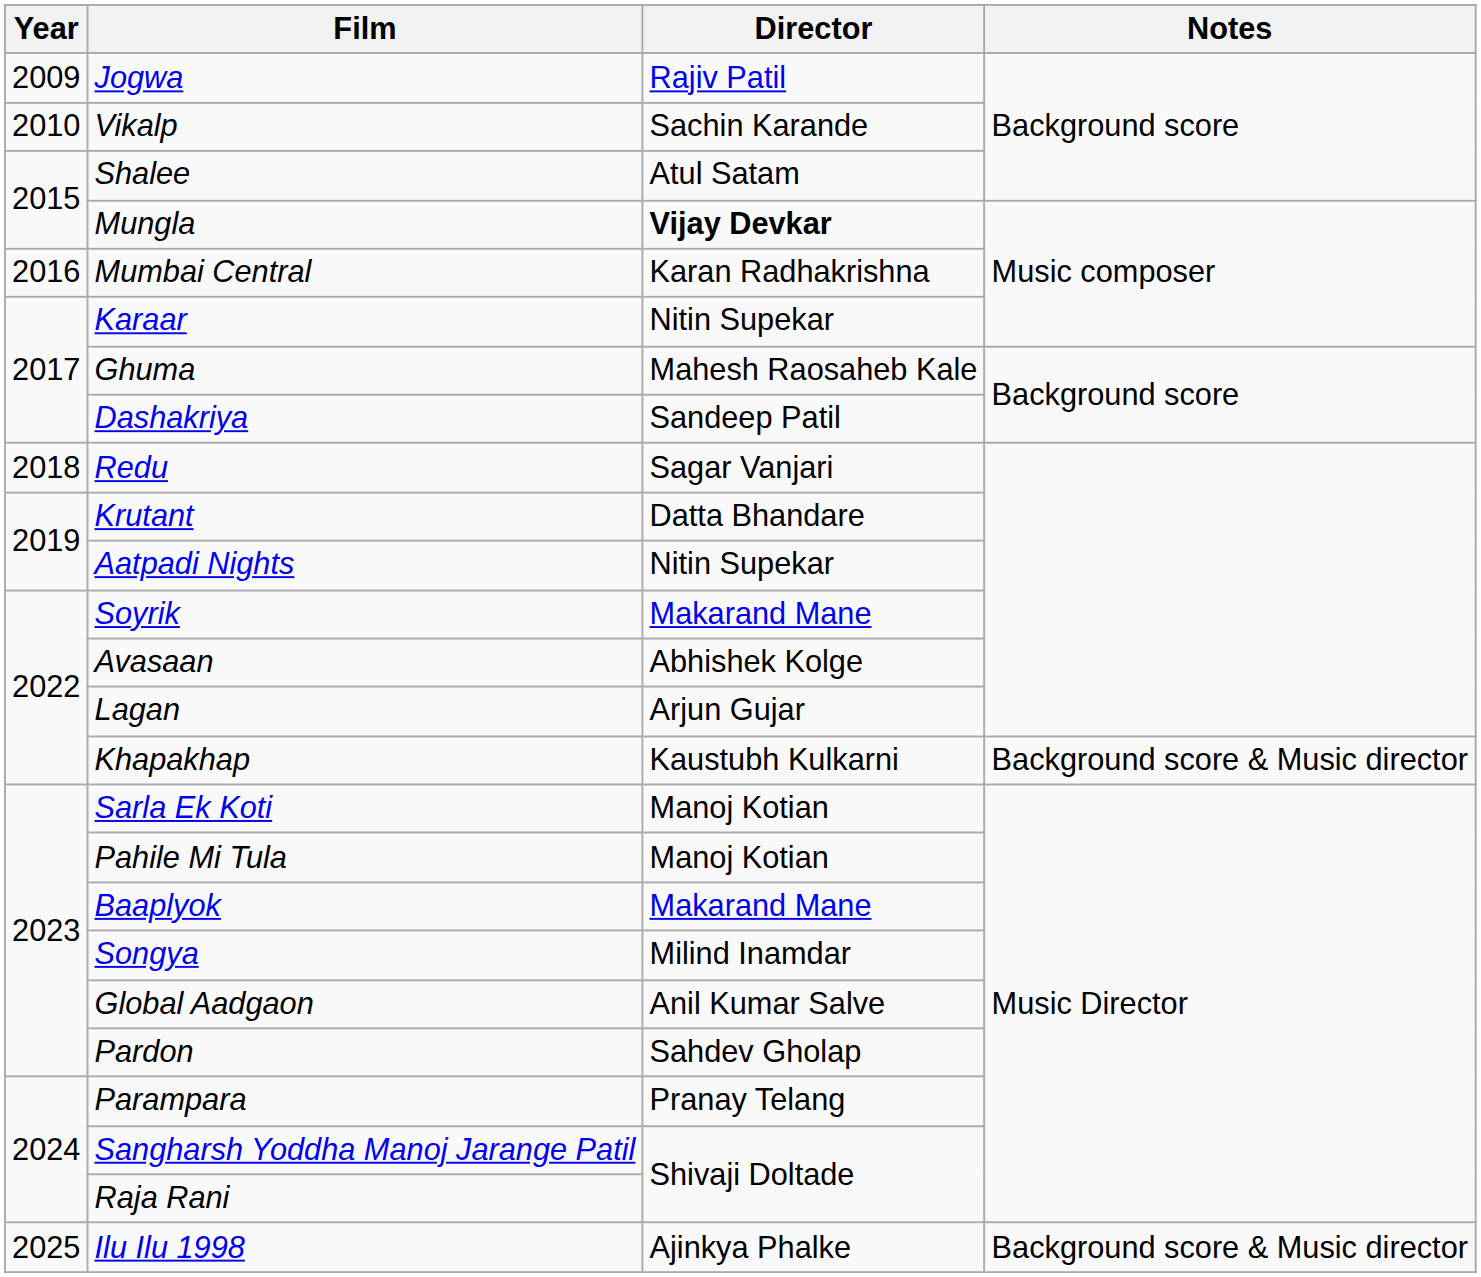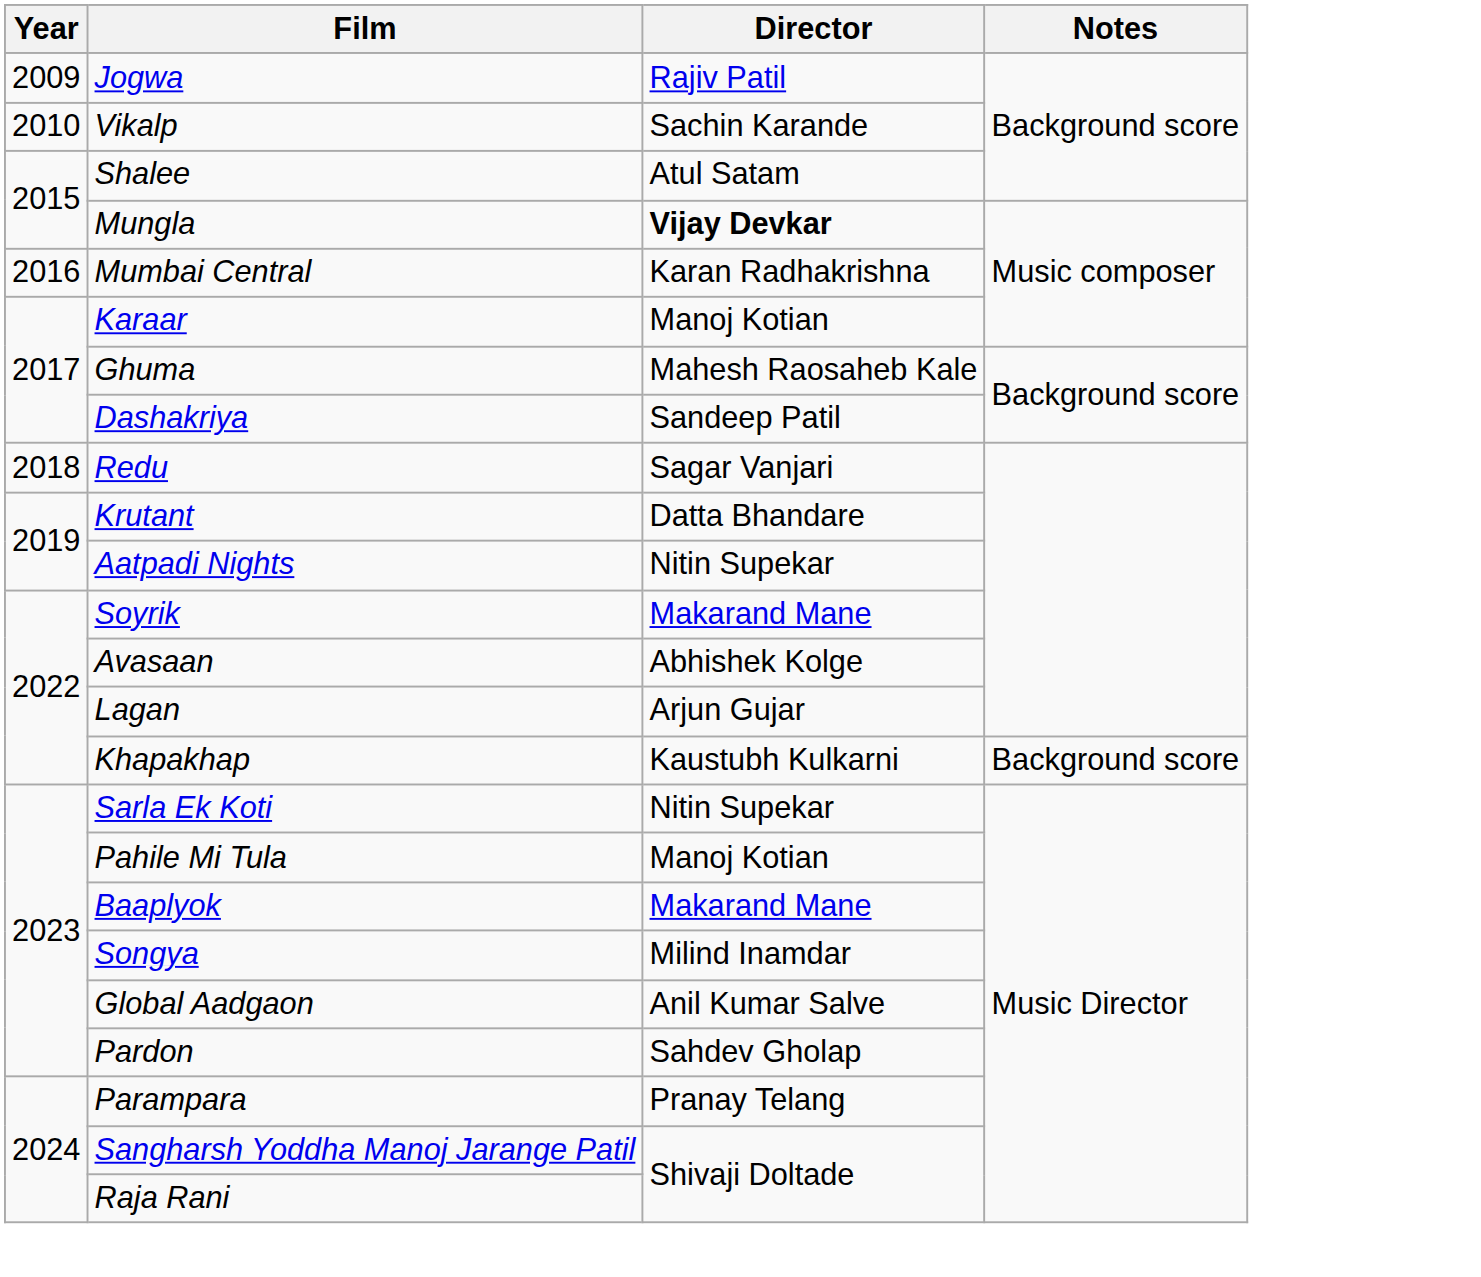Karaar | Director: Nitin Supekar -> Manoj Kotian
Khapakhap | Notes: Background score & Music director -> Background score
Sarla Ek Koti | Director: Manoj Kotian -> Nitin Supekar
- row: 2025 | Ilu Ilu 1998 | Ajinkya Phalke | Background score & Music director
